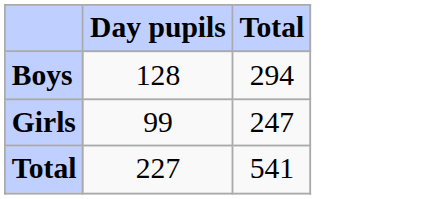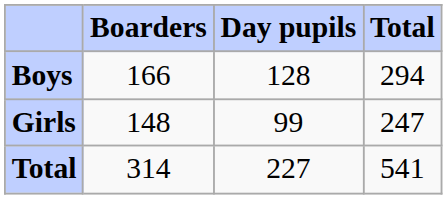+ column: Boarders | 166 | 148 | 314
